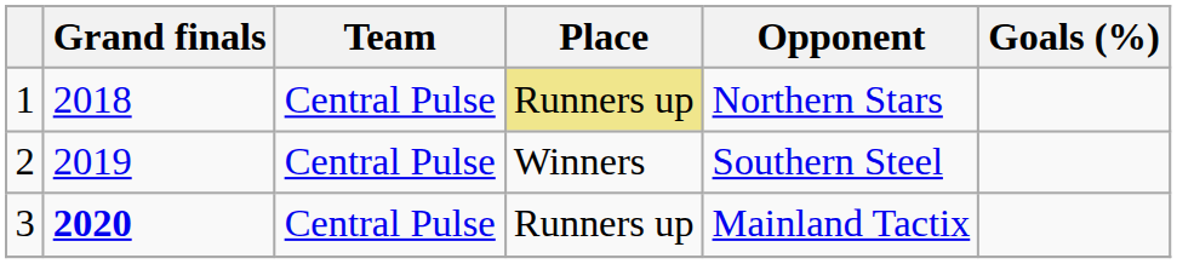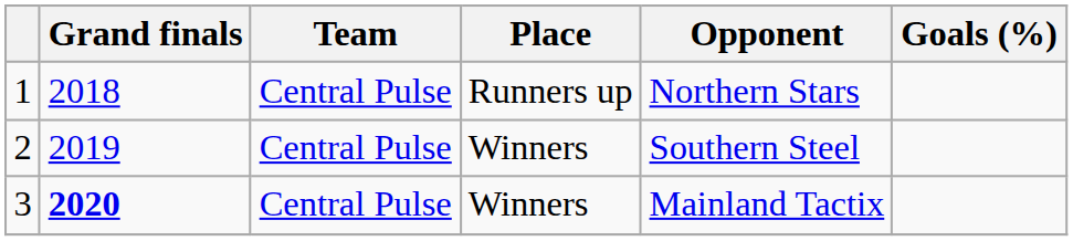1 | Place: khaki background -> no background
3 | Place: Runners up -> Winners
